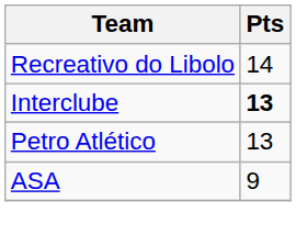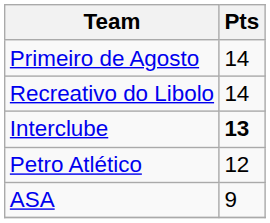+ row: Primeiro de Agosto | 14
Petro Atlético | Pts: 13 -> 12
